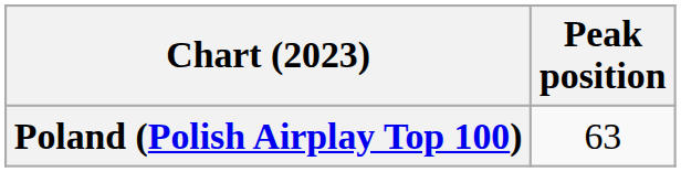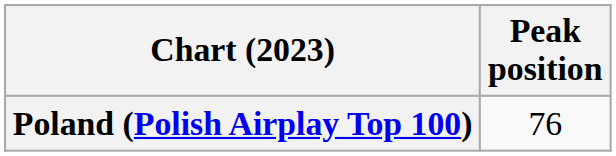Poland (Polish Airplay Top 100) | Peak position: 63 -> 76
